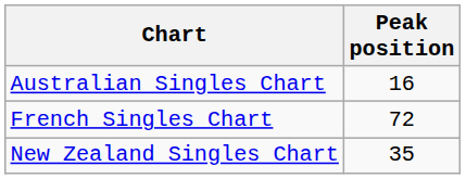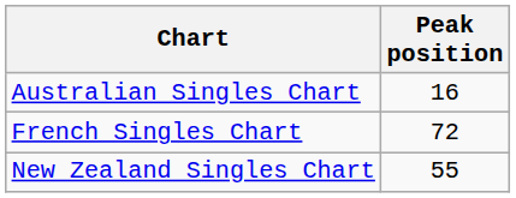New Zealand Singles Chart | Peak position: 35 -> 55
